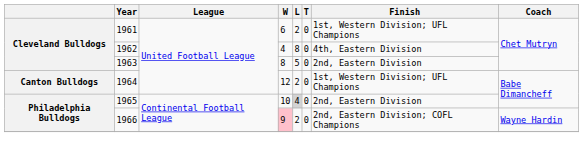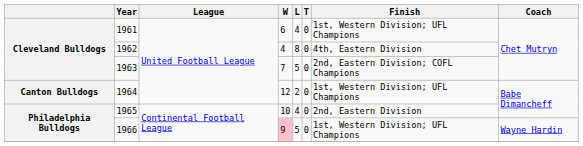1961 | L: 2 -> 4
1963 | W: 8 -> 7
1963 | Finish: 2nd, Eastern Division -> 2nd, Eastern Division; COFL Champions
1965 | L: lightgrey background -> no background
1966 | L: 2 -> 5
1966 | Finish: 2nd, Eastern Division; COFL Champions -> 1st, Western Division; UFL Champions
